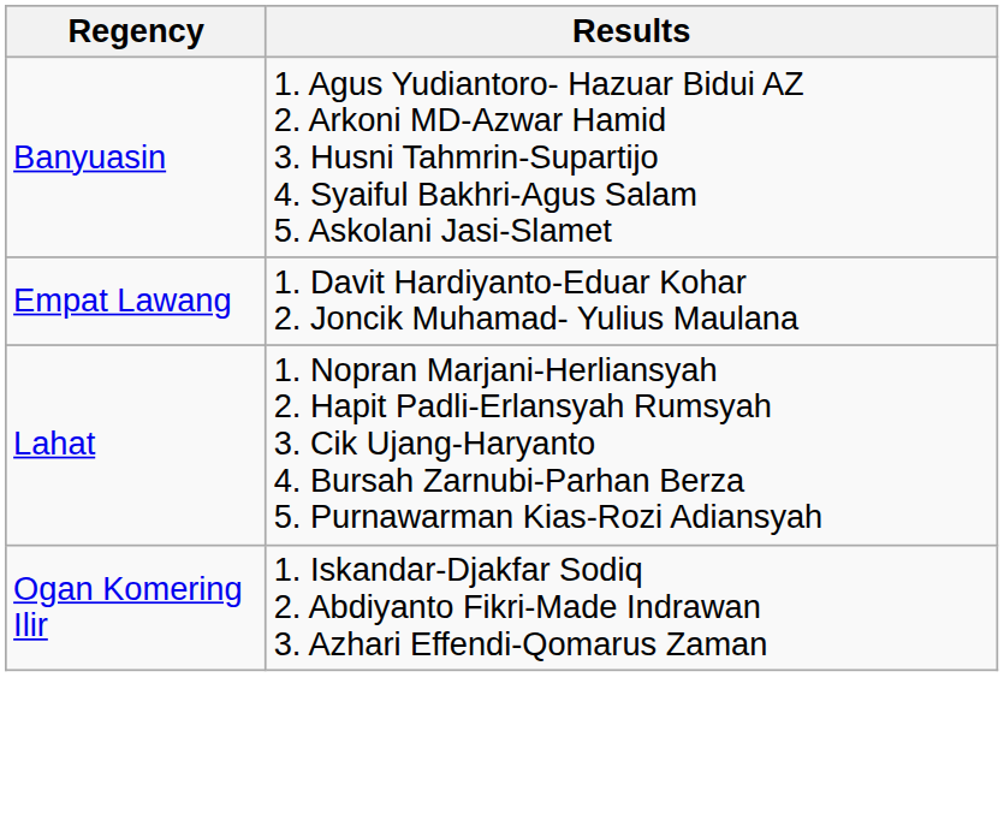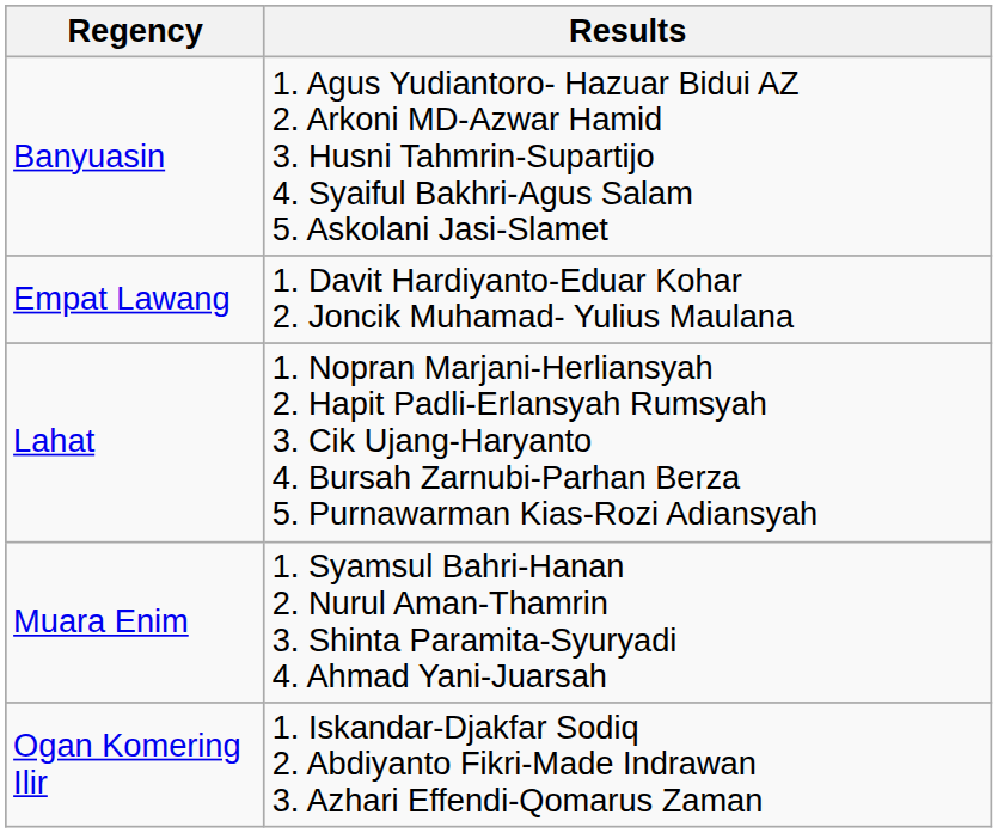+ row: Muara Enim | 1. Syamsul Bahri-Hanan 2. Nurul Aman-Thamrin 3. Shinta Paramita-Syuryadi 4. Ahmad Yani-Juarsah
